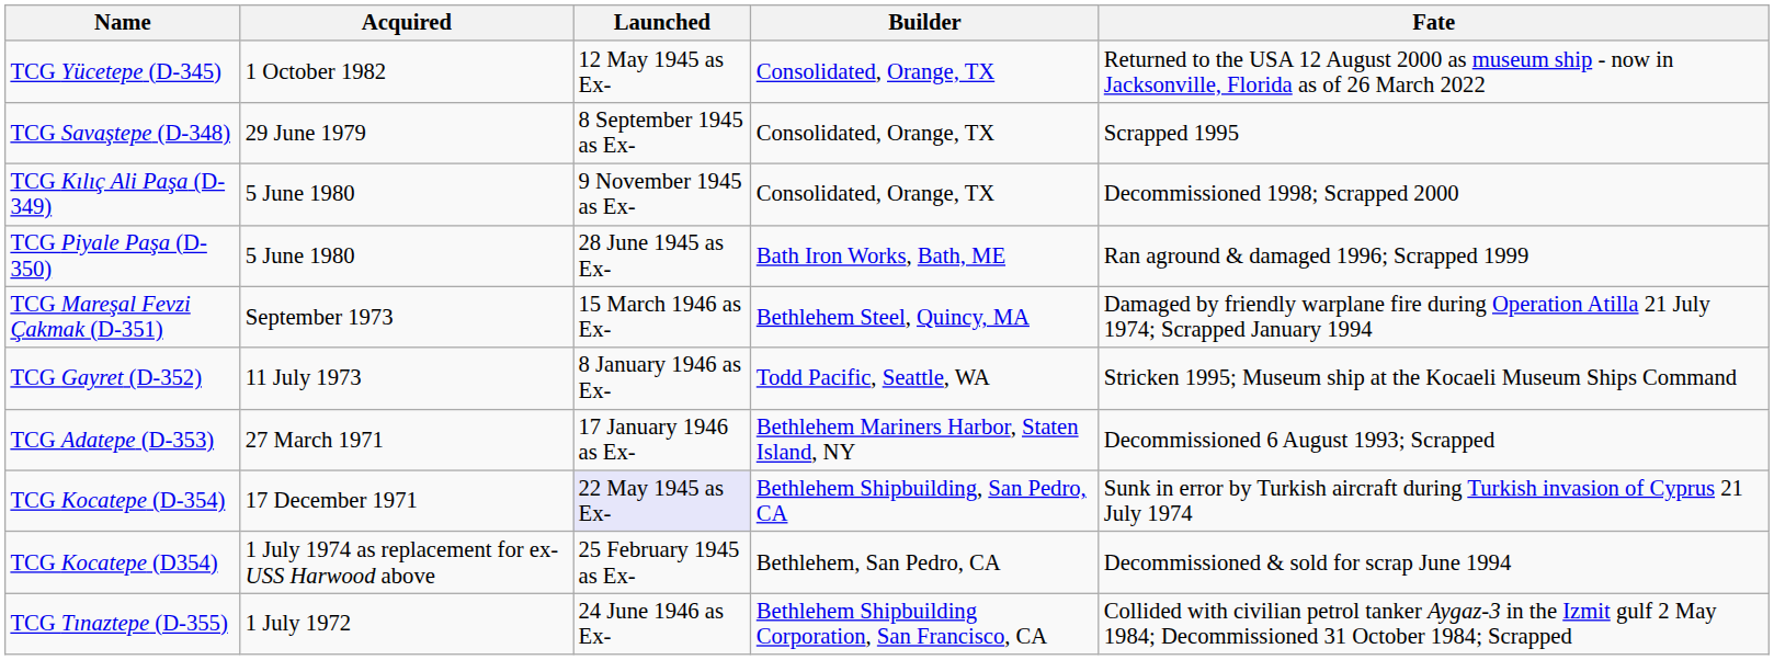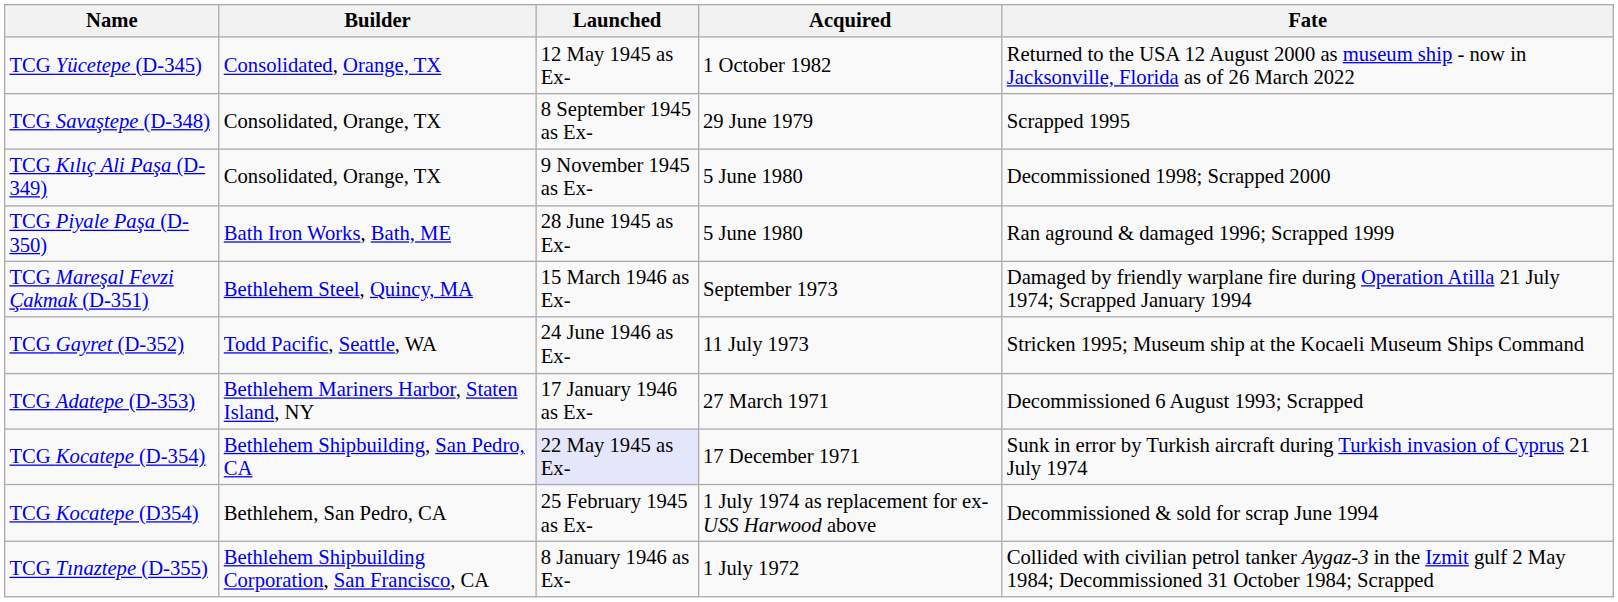columns swapped: Builder <-> Acquired
TCG Gayret (D-352) | Launched: 8 January 1946 as Ex- -> 24 June 1946 as Ex-
TCG Tınaztepe (D-355) | Launched: 24 June 1946 as Ex- -> 8 January 1946 as Ex-
